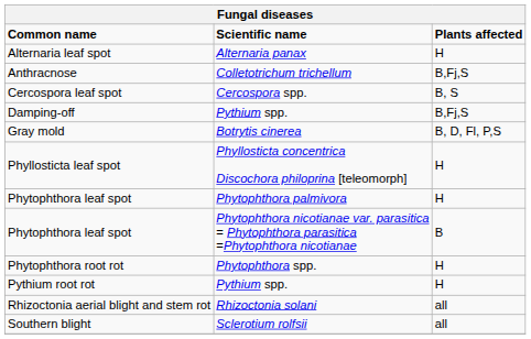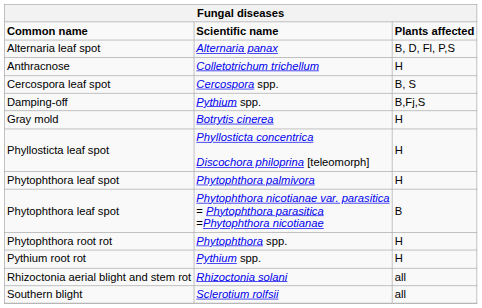Alternaria leaf spot | Plants affected: H -> B, D, Fl, P,S
Anthracnose | Plants affected: B,Fj,S -> H
Gray mold | Plants affected: B, D, Fl, P,S -> H
